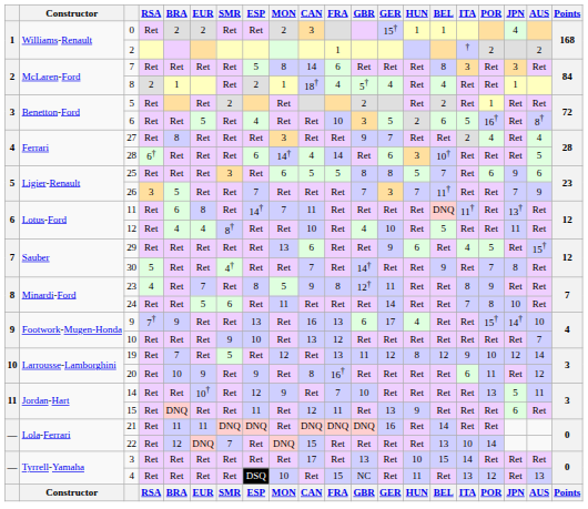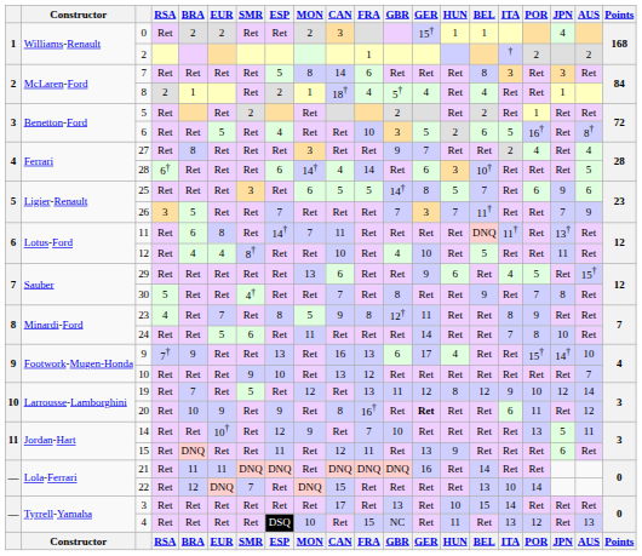25 | GBR: 8 -> 14†
30 | GBR: 14† -> 8
20 | GER: normal -> bold
